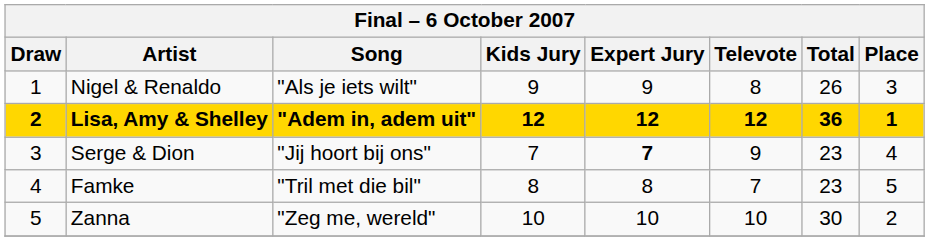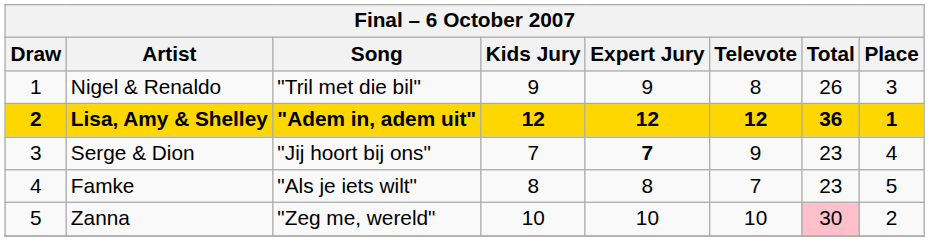Nigel & Renaldo | Song: "Als je iets wilt" -> "Tril met die bil"
Famke | Song: "Tril met die bil" -> "Als je iets wilt"
Zanna | Total: no background -> pink background
